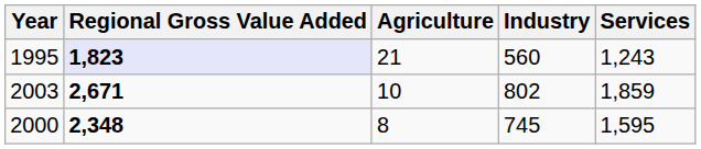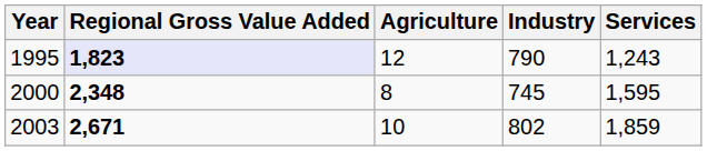1995 | Agriculture: 21 -> 12
1995 | Industry: 560 -> 790
rows swapped: 2000 <-> 2003
